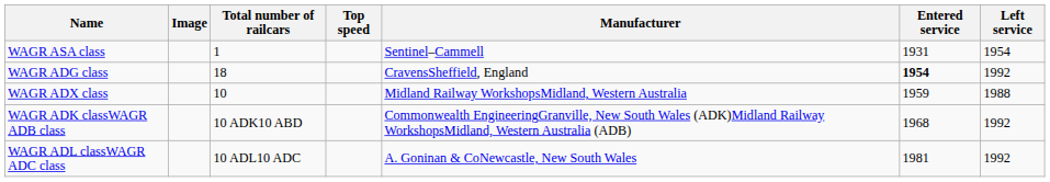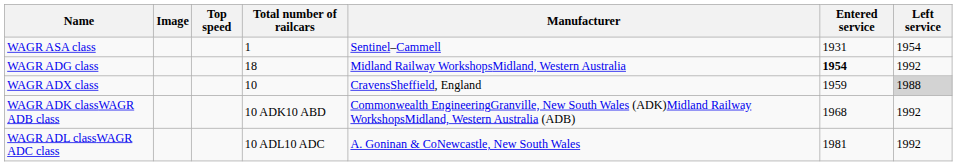columns swapped: Top speed <-> Total number of railcars
WAGR ADG class | Manufacturer: CravensSheffield, England -> Midland Railway WorkshopsMidland, Western Australia
WAGR ADX class | Manufacturer: Midland Railway WorkshopsMidland, Western Australia -> CravensSheffield, England
WAGR ADX class | Left service: no background -> lightgrey background
